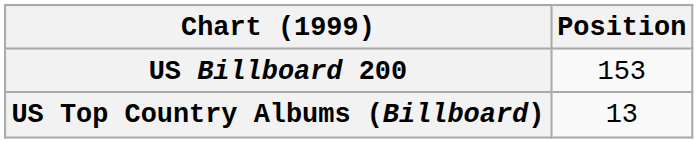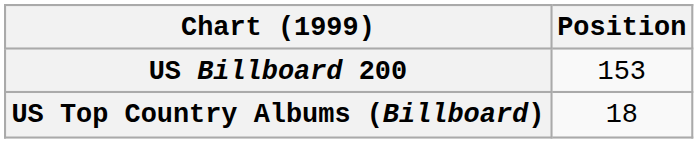US Top Country Albums (Billboard) | Position: 13 -> 18
